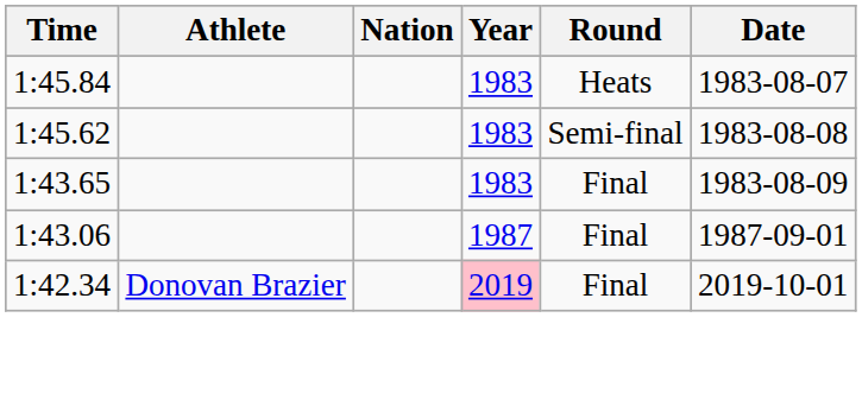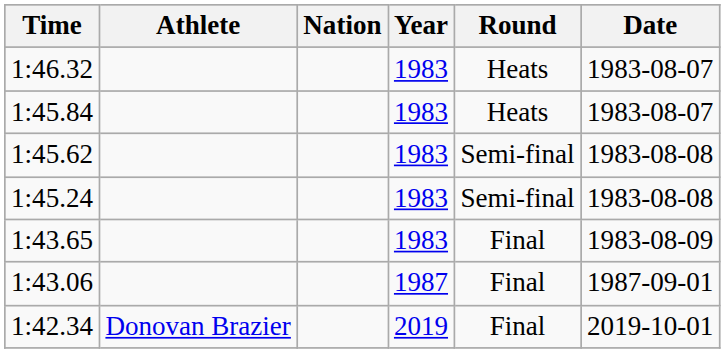+ row: 1:46.32 | 1983 | Heats | 1983-08-07
+ row: 1:45.24 | 1983 | Semi-final | 1983-08-08
1:42.34 | Year: pink background -> no background
